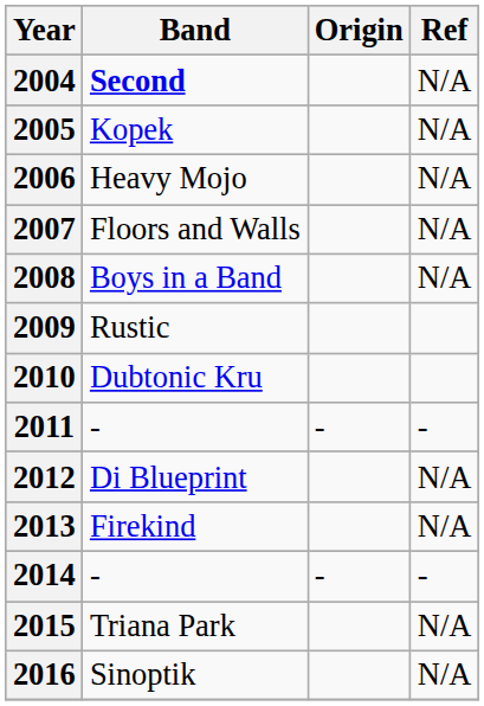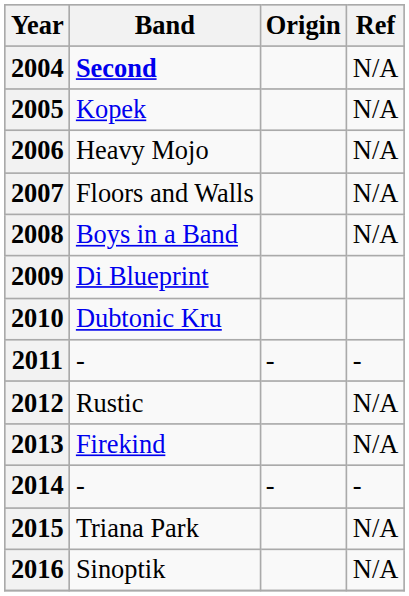2009 | Band: Rustic -> Di Blueprint
2012 | Band: Di Blueprint -> Rustic
